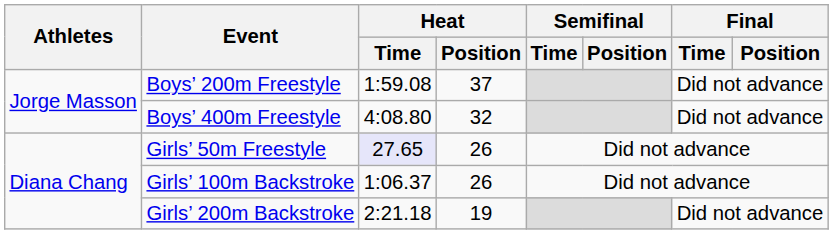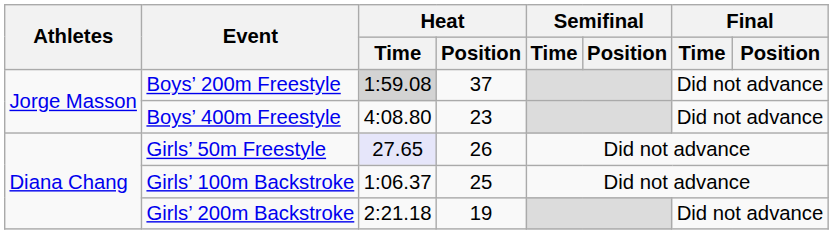Boys’ 200m Freestyle | Heat / Time: no background -> lightgrey background
Boys’ 400m Freestyle | Heat / Position: 32 -> 23
Girls’ 100m Backstroke | Heat / Position: 26 -> 25
